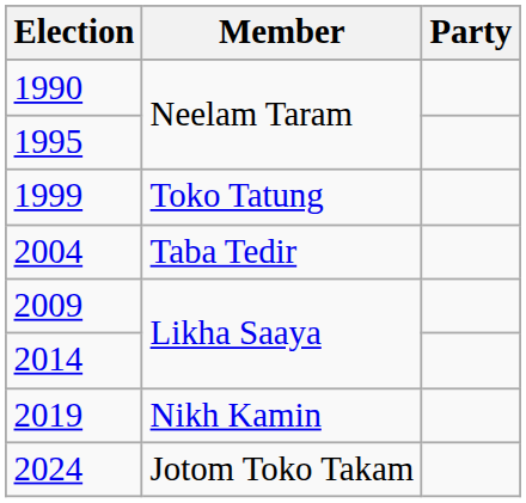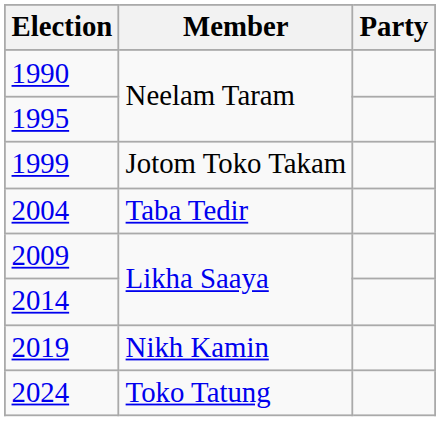1999 | Member: Toko Tatung -> Jotom Toko Takam
2024 | Member: Jotom Toko Takam -> Toko Tatung
